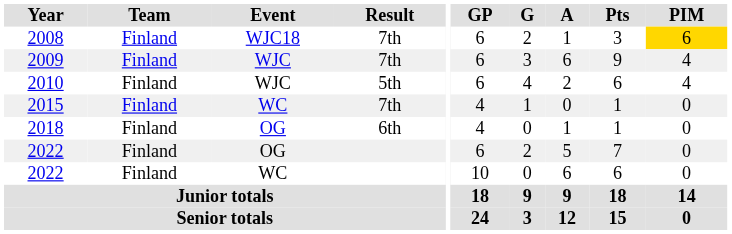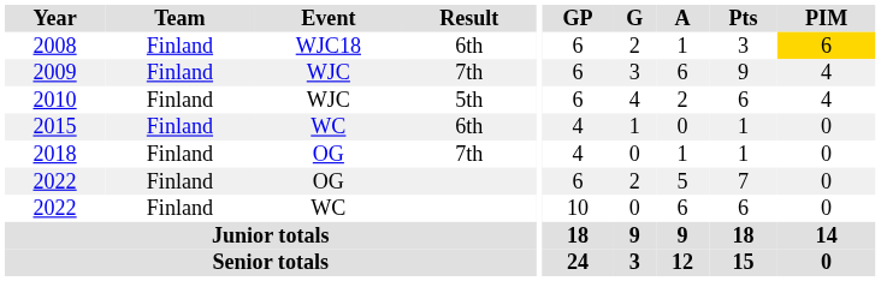2008 | Result: 7th -> 6th
2015 | Result: 7th -> 6th
2018 | Result: 6th -> 7th
